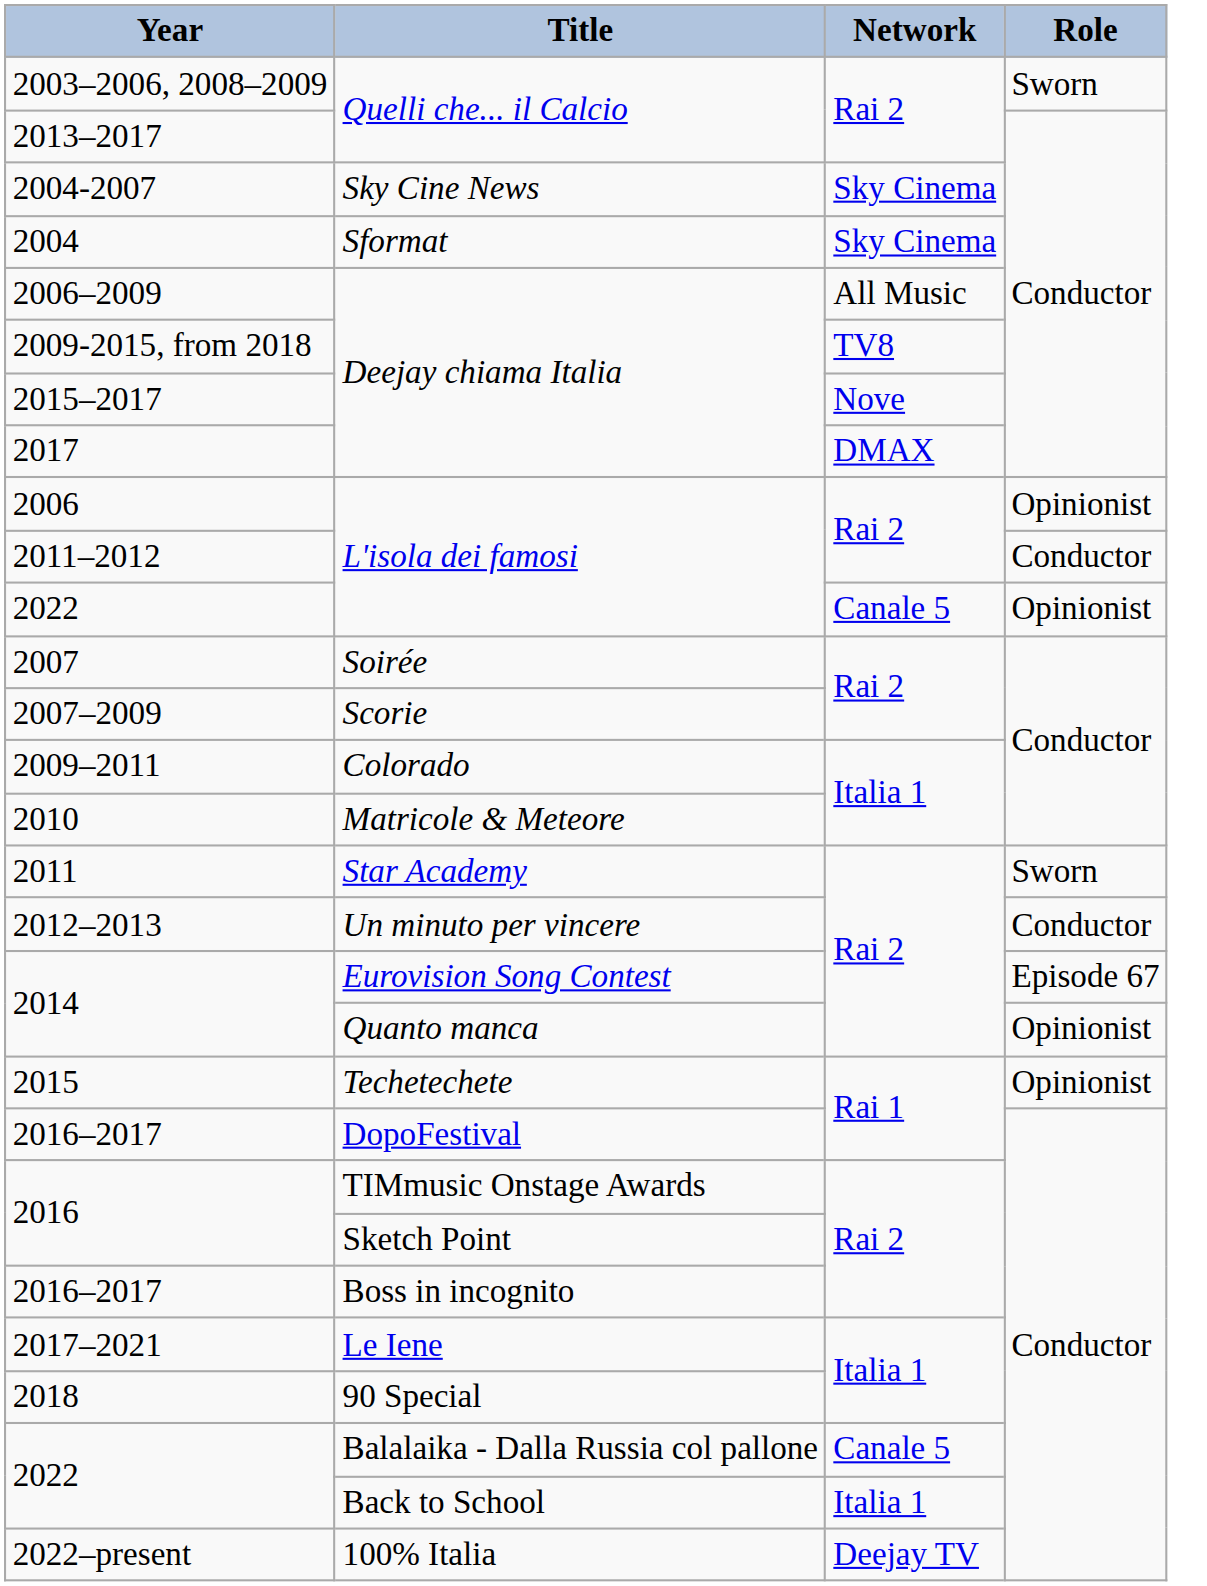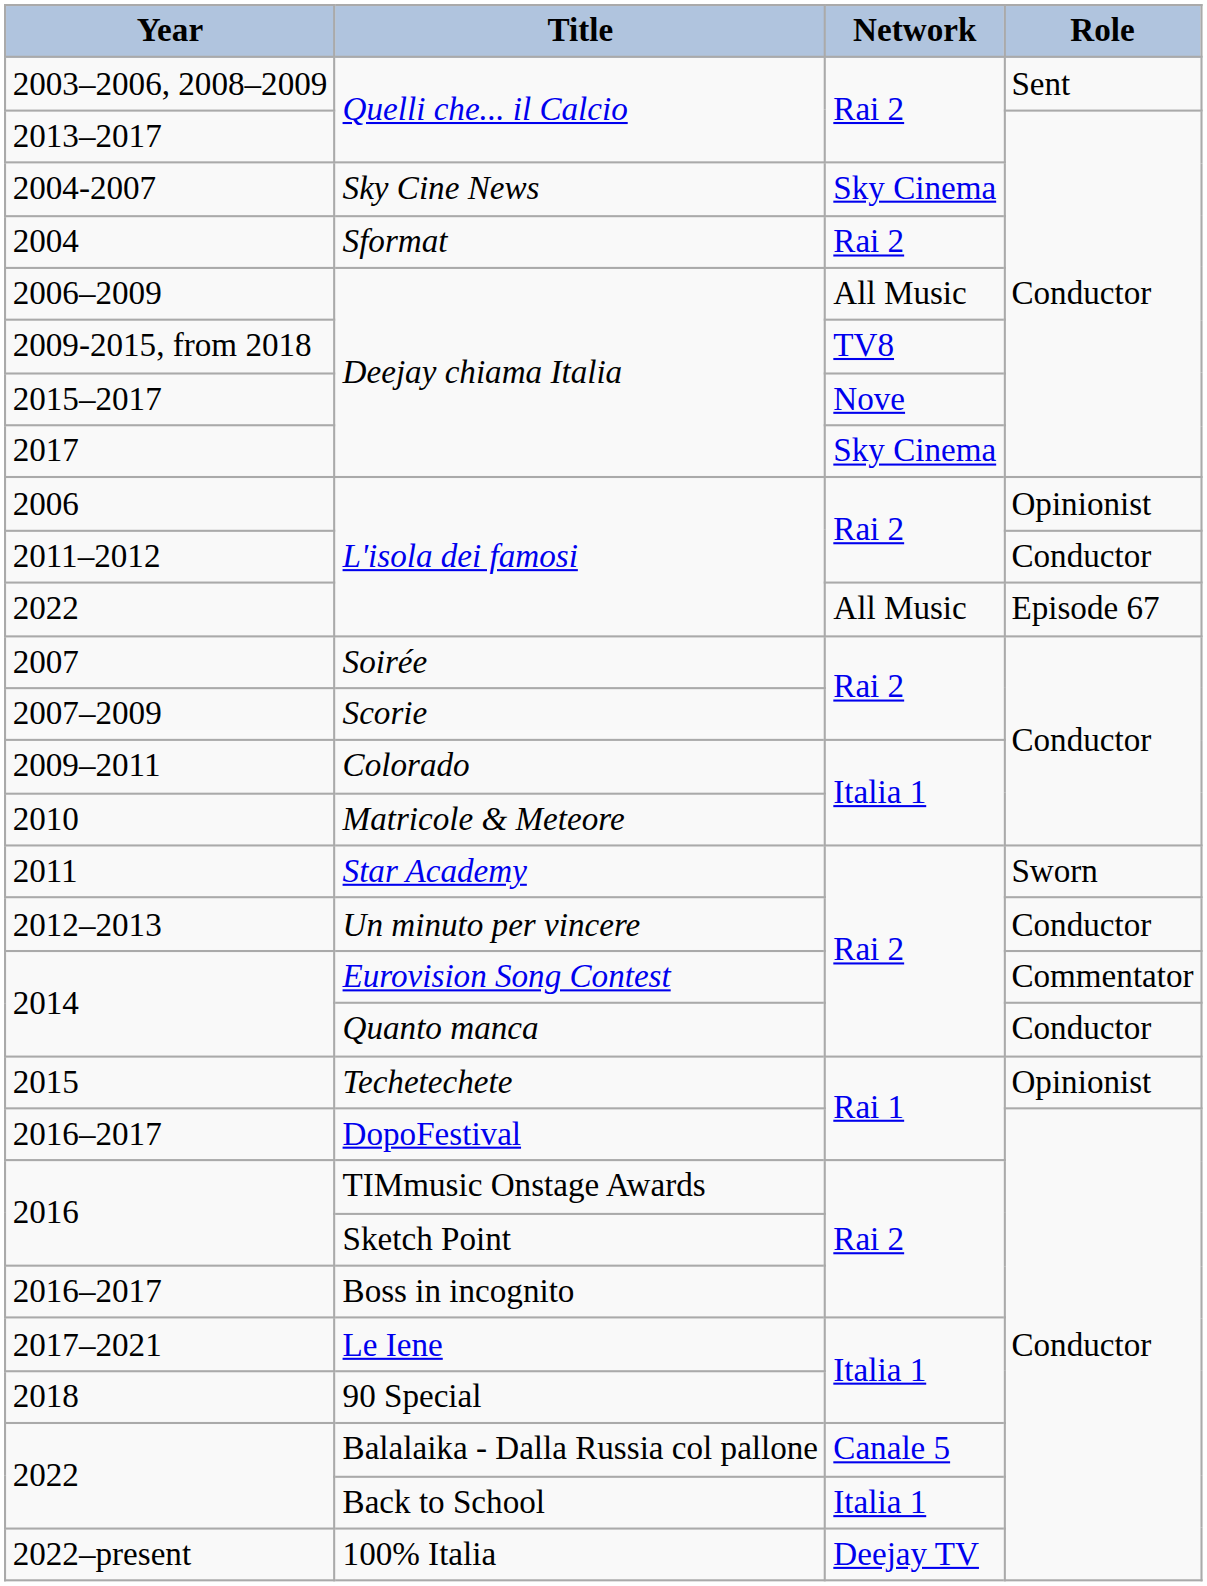2003–2006, 2008–2009 | Role: Sworn -> Sent
2004 | Network: Sky Cinema -> Rai 2
2017 | Network: DMAX -> Sky Cinema
2022 / L'isola dei famosi | Network: Canale 5 -> All Music
2022 / L'isola dei famosi | Role: Opinionist -> Episode 67
2014 / Eurovision Song Contest | Role: Episode 67 -> Commentator
2014 / Quanto manca | Role: Opinionist -> Conductor
